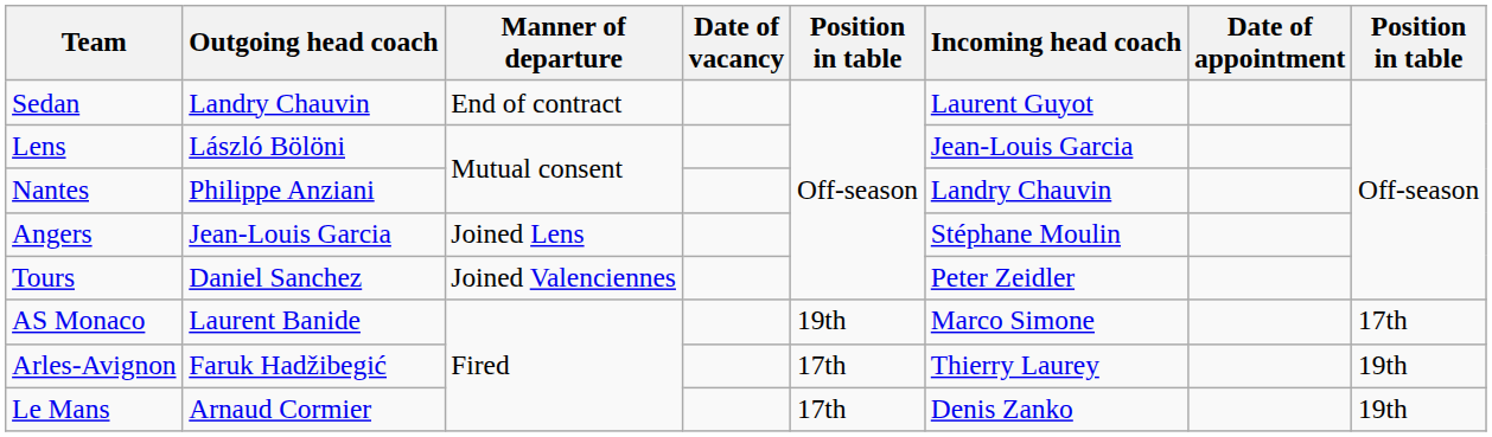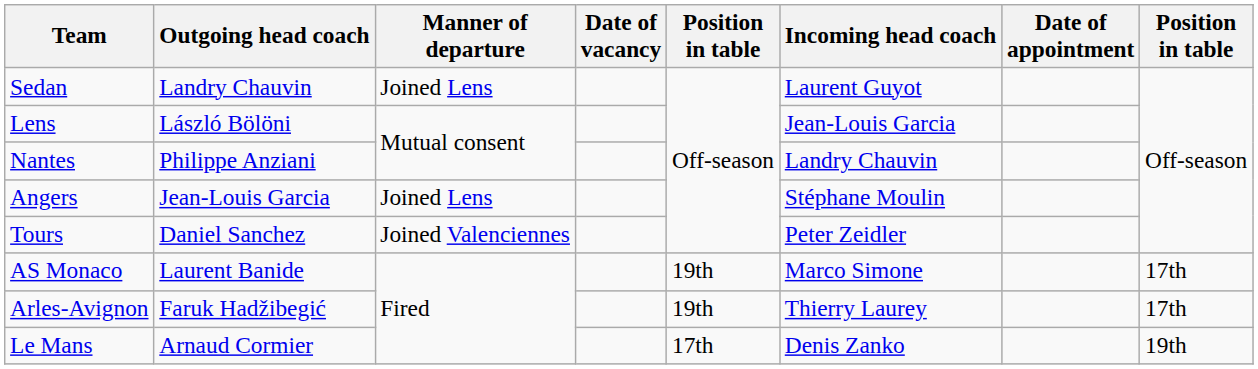Sedan | Manner of departure: End of contract -> Joined Lens
Arles-Avignon | column 5: 17th -> 19th
Arles-Avignon | column 8: 19th -> 17th
